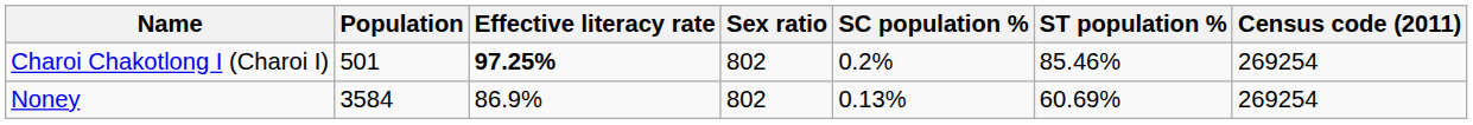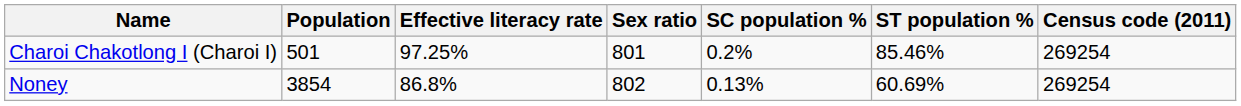Charoi Chakotlong I (Charoi I) | Effective literacy rate: bold -> normal
Charoi Chakotlong I (Charoi I) | Sex ratio: 802 -> 801
Noney | Population: 3584 -> 3854
Noney | Effective literacy rate: 86.9% -> 86.8%
